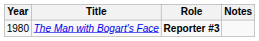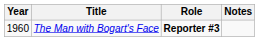The Man with Bogart's Face | Year: 1980 -> 1960
